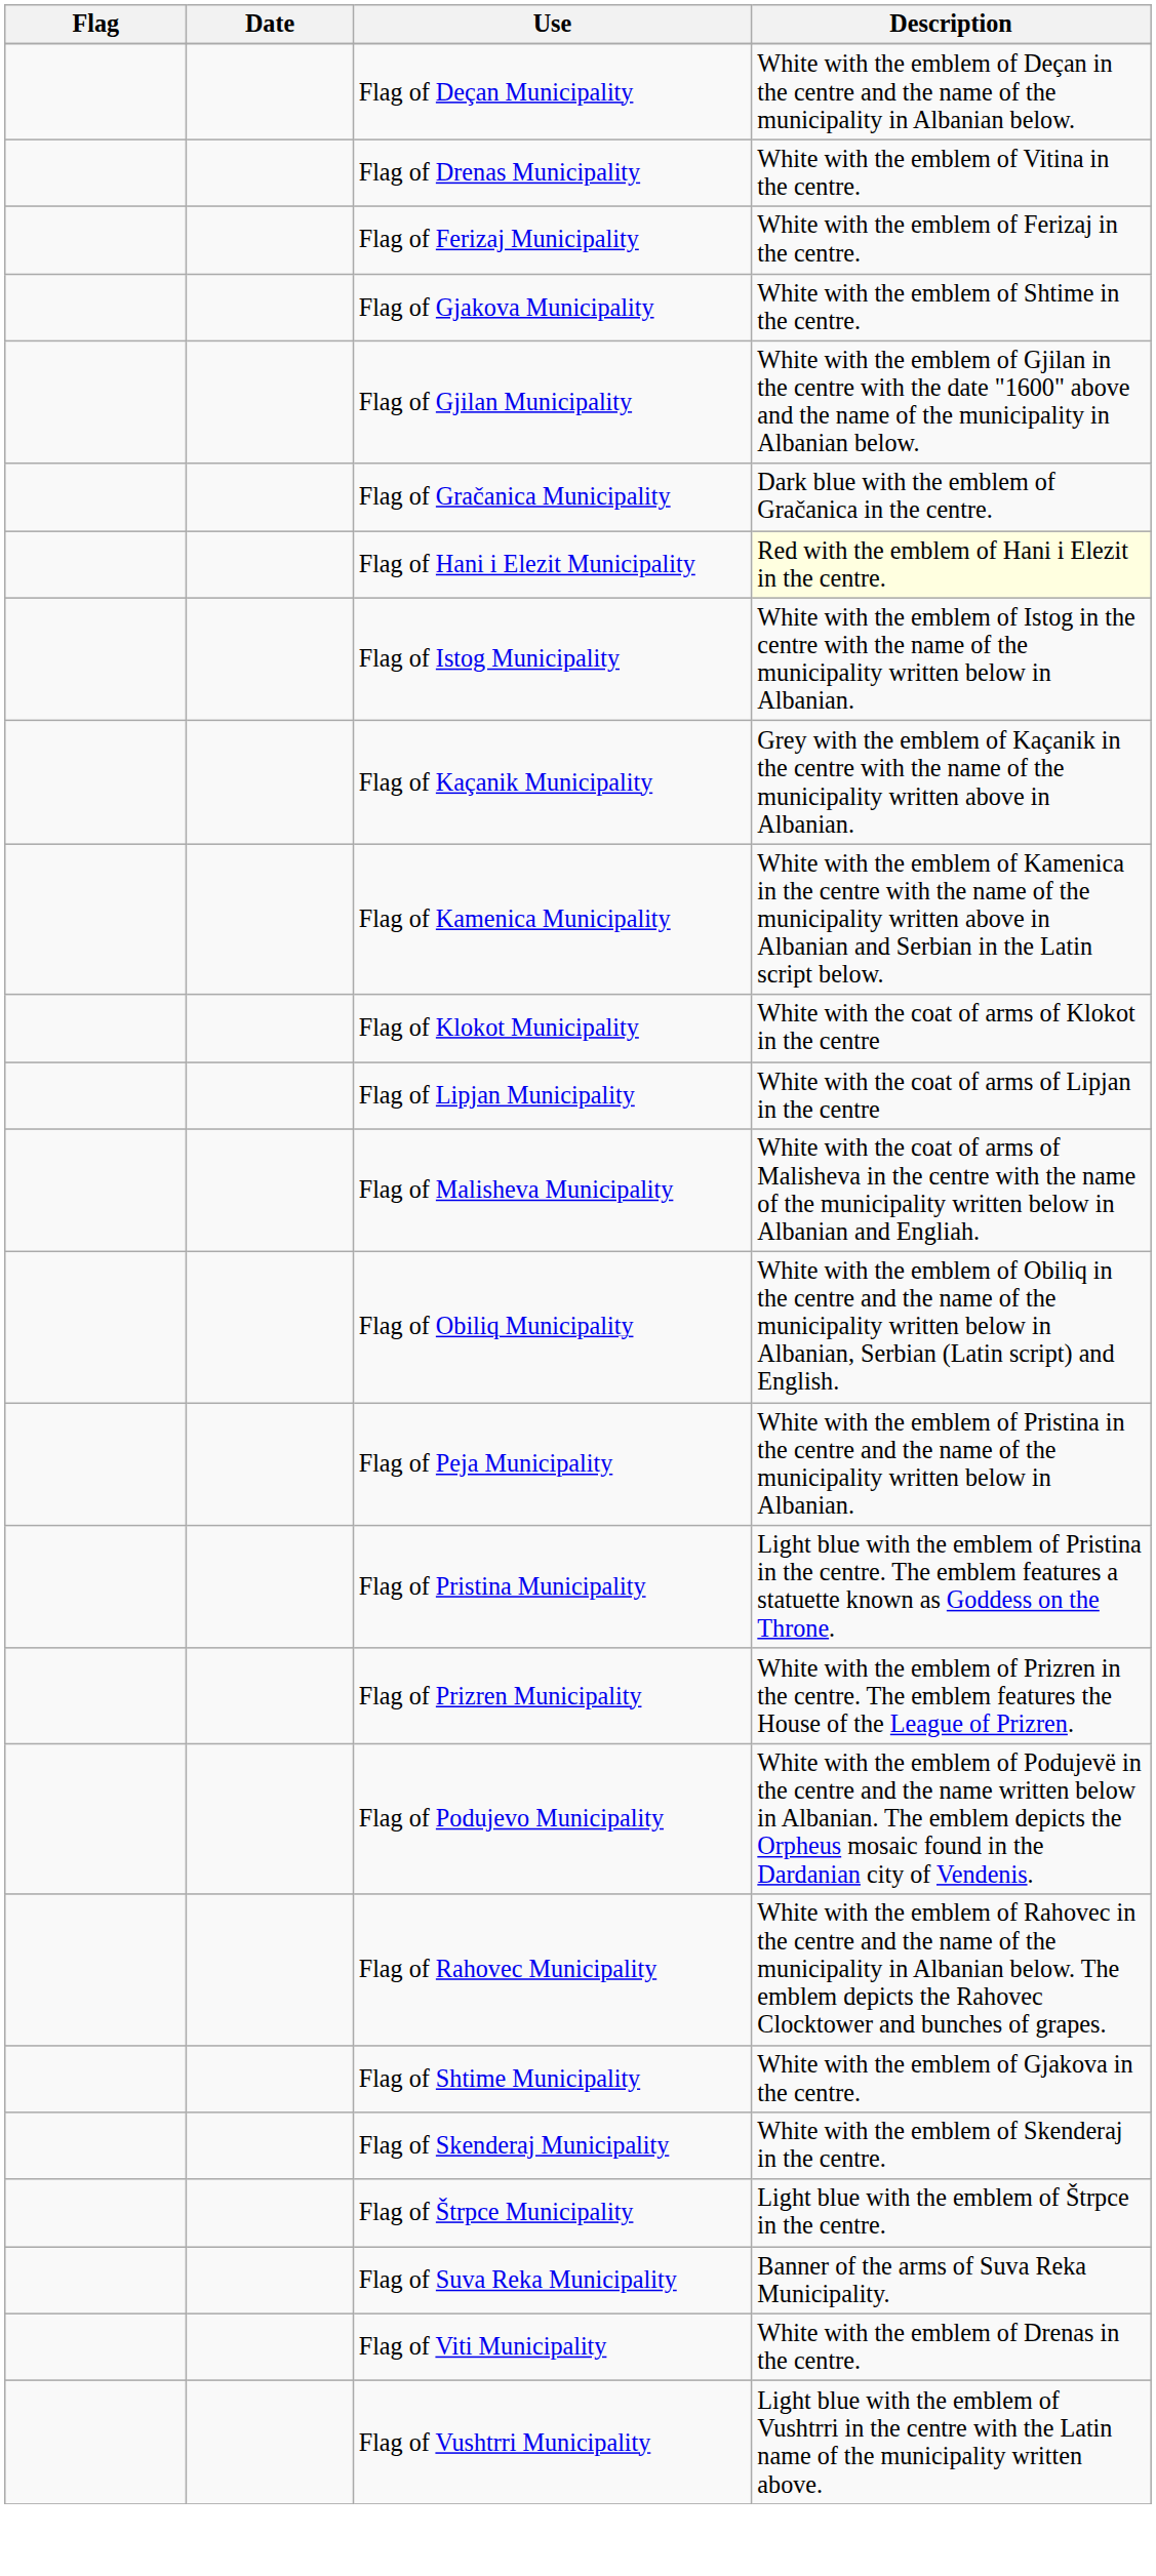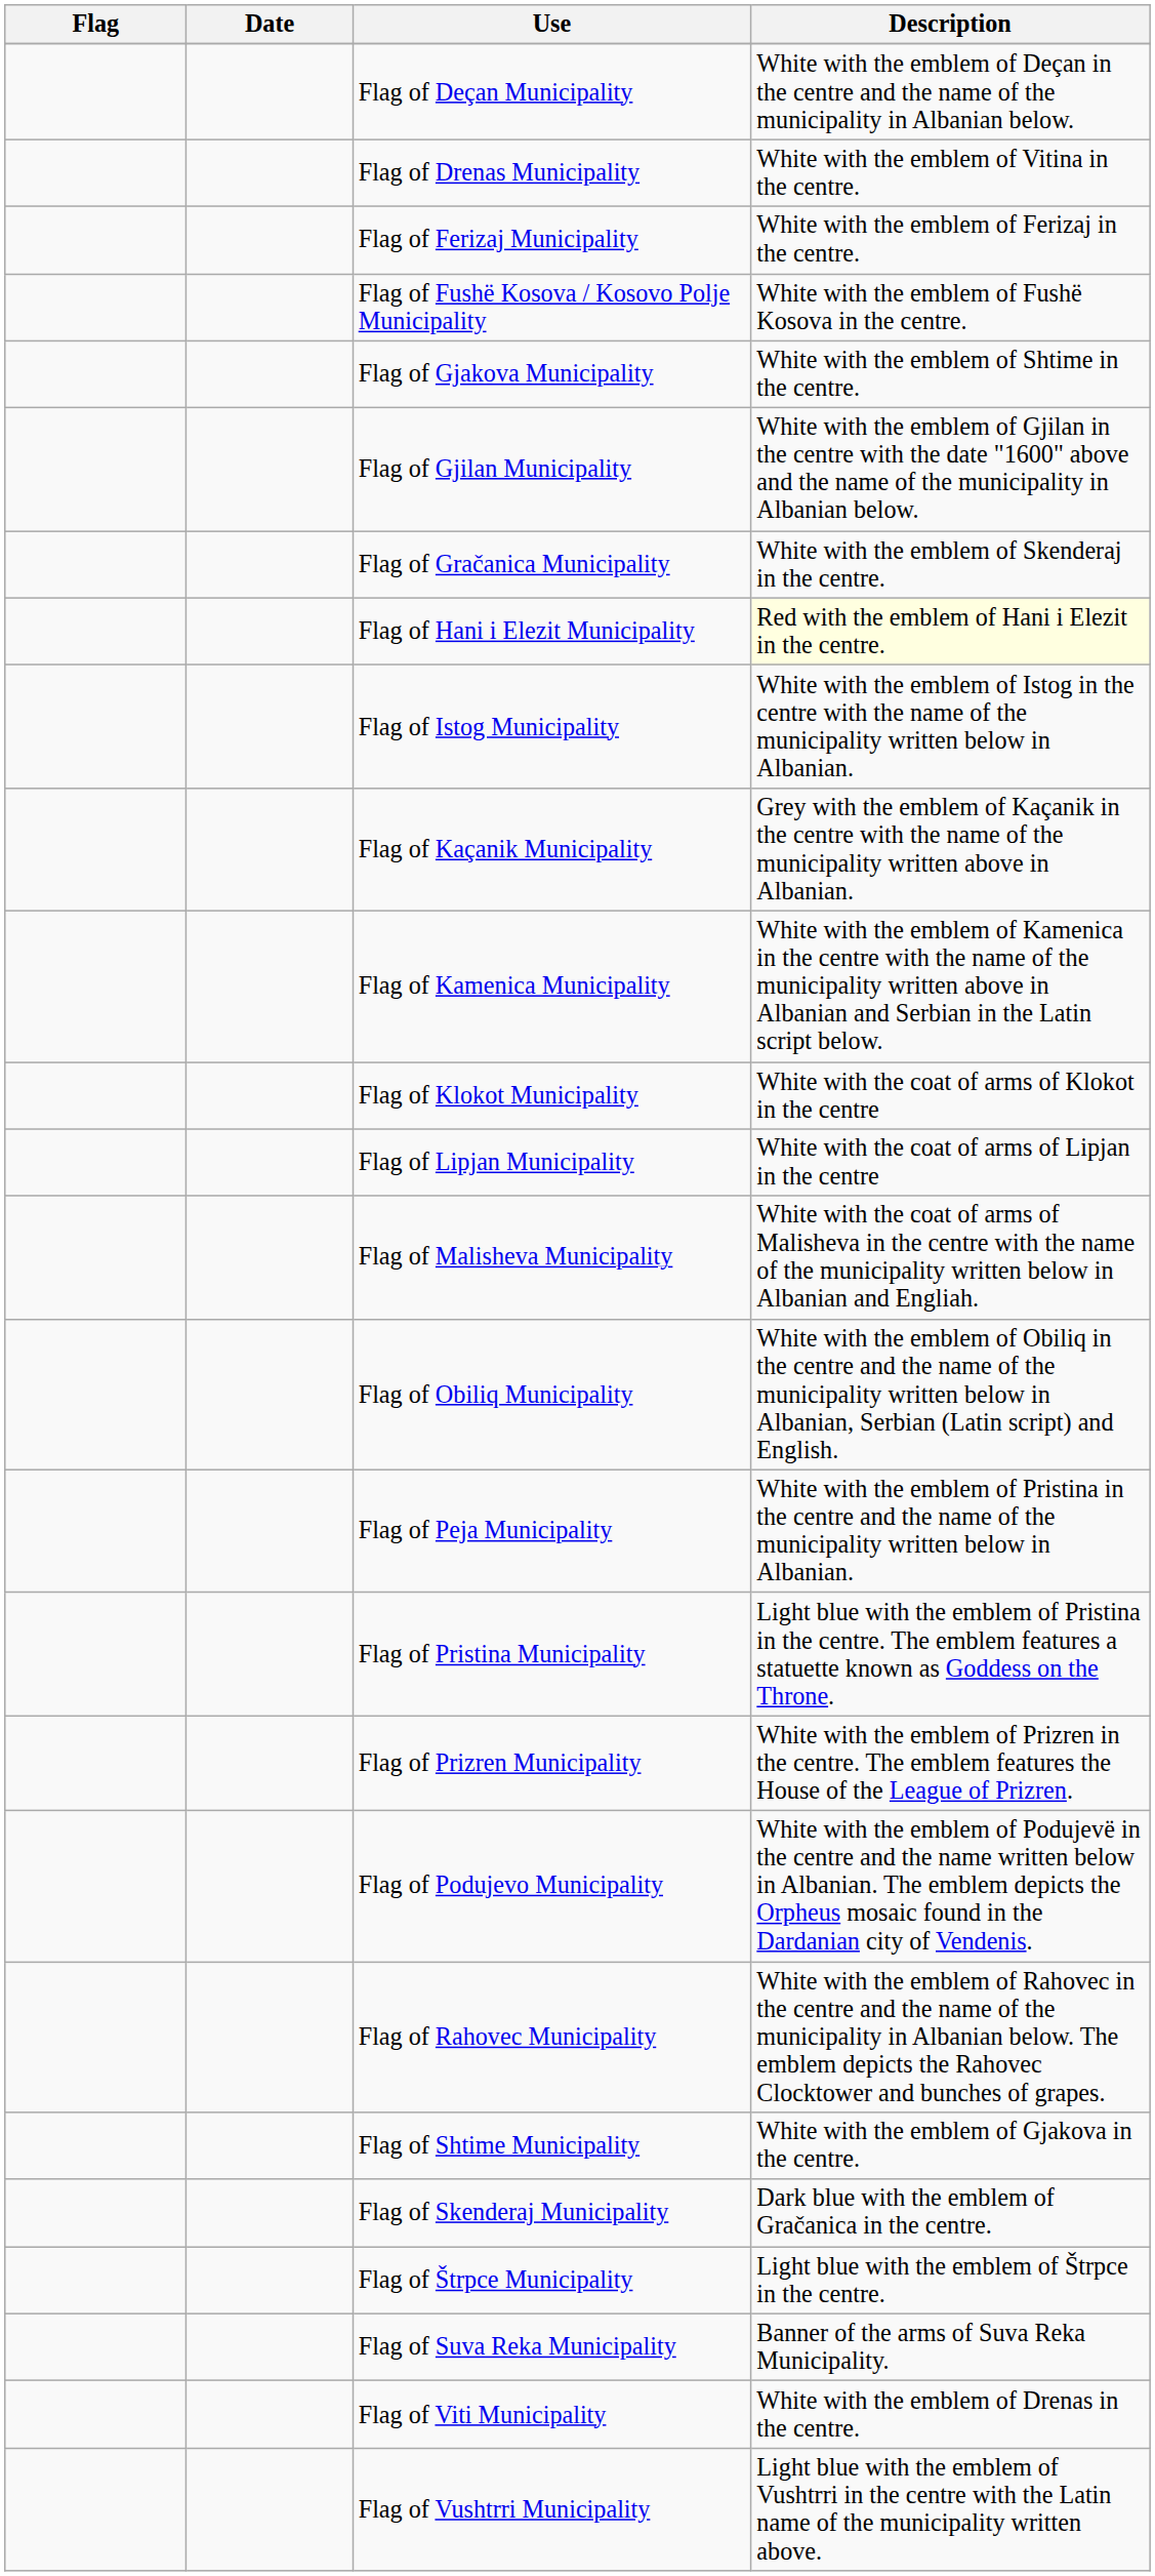+ row: Flag of Fushë Kosova / Kosovo Polje Municipality | White with the emblem of Fushë Kosova in the centre.
Flag of Gračanica Municipality | Description: Dark blue with the emblem of Gračanica in the centre. -> White with the emblem of Skenderaj in the centre.
Flag of Skenderaj Municipality | Description: White with the emblem of Skenderaj in the centre. -> Dark blue with the emblem of Gračanica in the centre.
